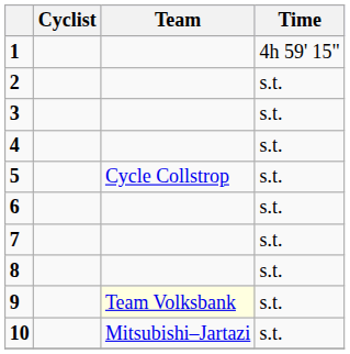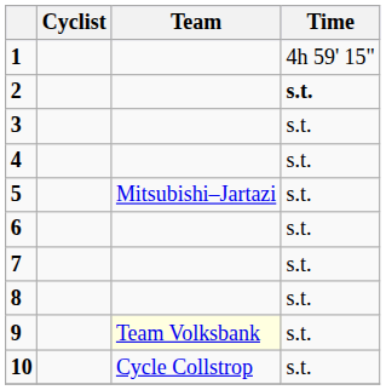2 | Time: normal -> bold
5 | Team: Cycle Collstrop -> Mitsubishi–Jartazi
10 | Team: Mitsubishi–Jartazi -> Cycle Collstrop
